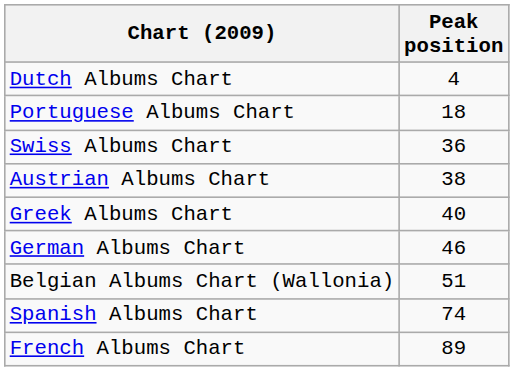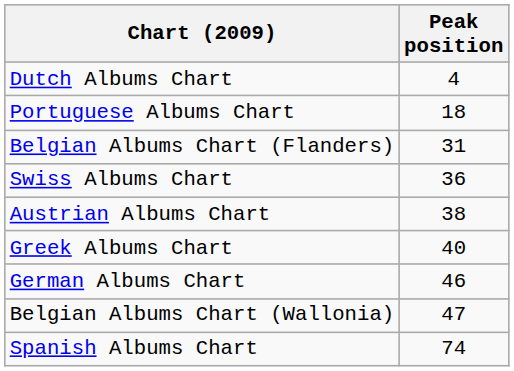+ row: Belgian Albums Chart (Flanders) | 31
Belgian Albums Chart (Wallonia) | Peak position: 51 -> 47
- row: French Albums Chart | 89
